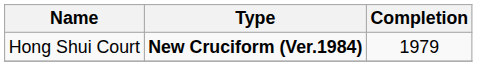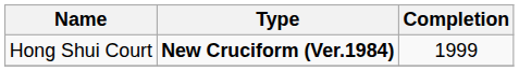Hong Shui Court | Completion: 1979 -> 1999
